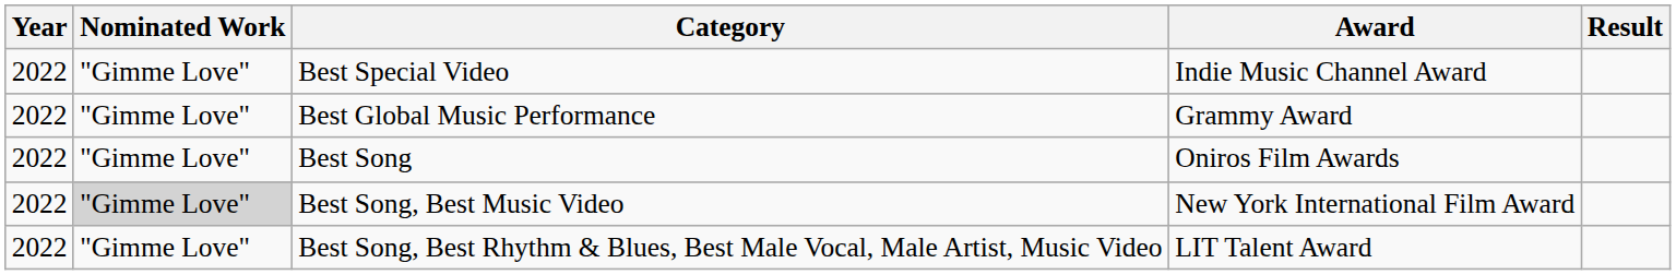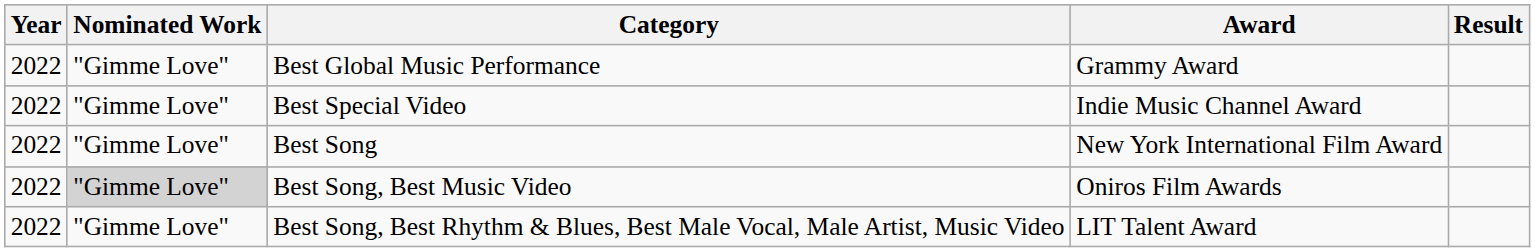rows swapped: Best Global Music Performance <-> Best Special Video
Best Song | Award: Oniros Film Awards -> New York International Film Award
Best Song, Best Music Video | Award: New York International Film Award -> Oniros Film Awards
